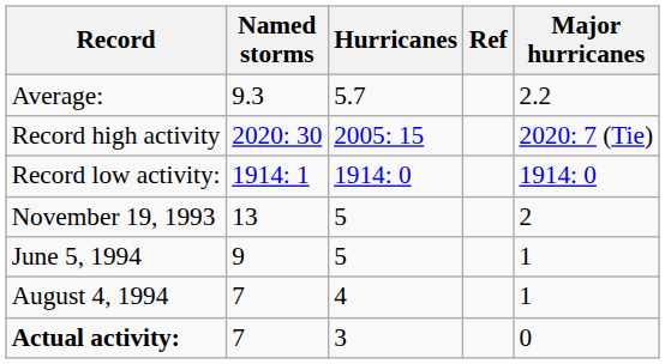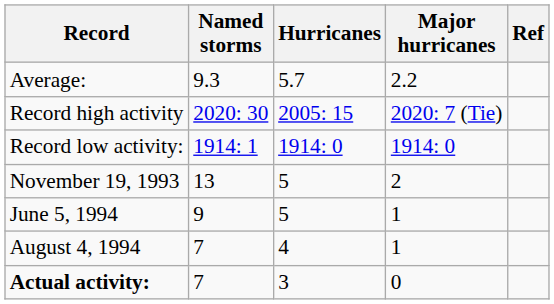columns swapped: Major hurricanes <-> Ref
